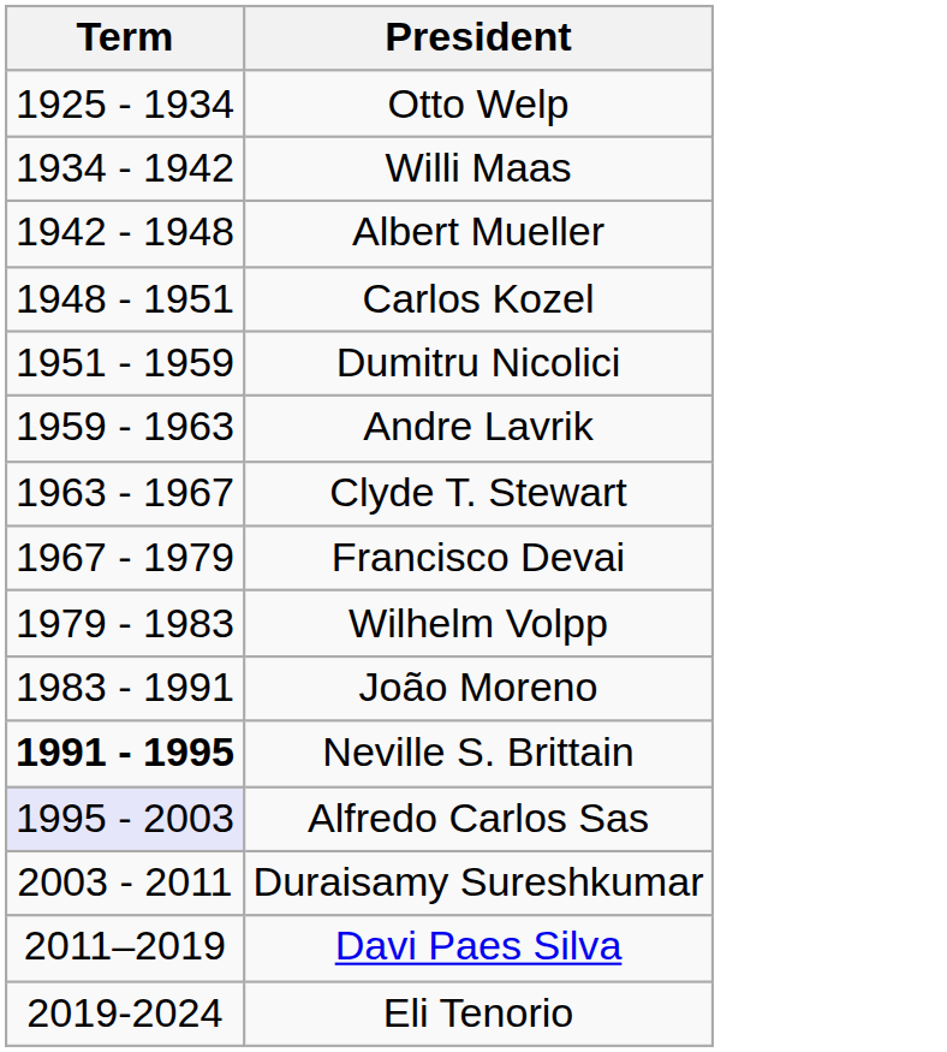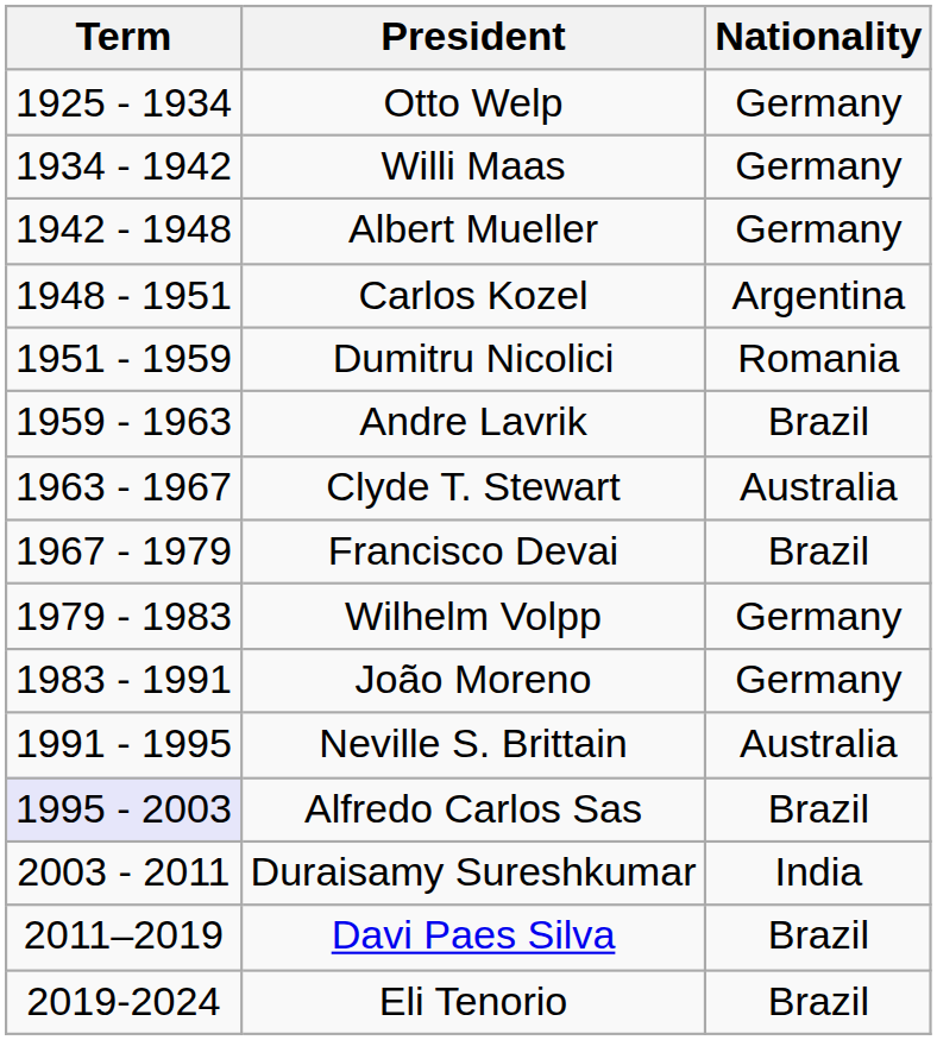+ column: Nationality | Germany | Germany | Germany | Argentina | Romania | Brazil | Australia | Brazil | Germany | Germany | Australia | Brazil | India | Brazil | Brazil
Neville S. Brittain | Term: bold -> normal
